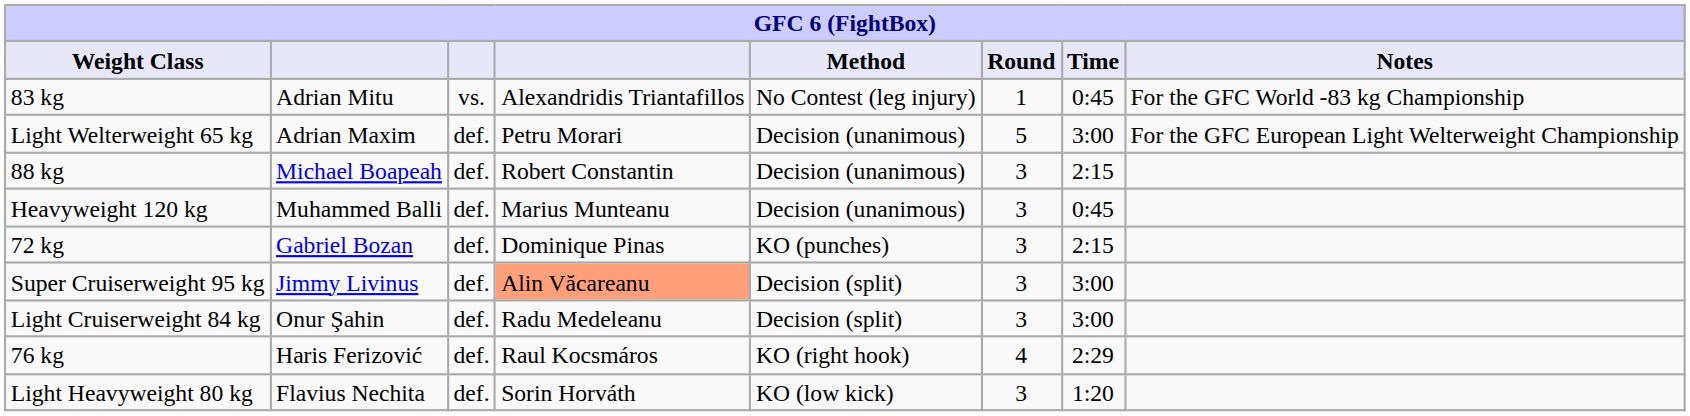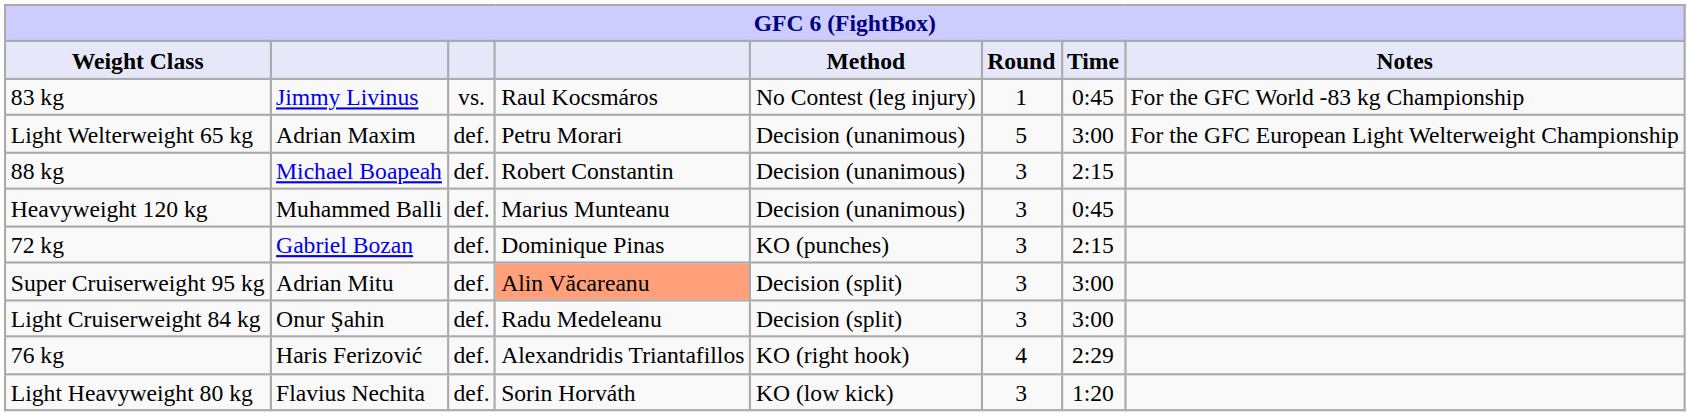83 kg | column 2: Adrian Mitu -> Jimmy Livinus
83 kg | column 4: Alexandridis Triantafillos -> Raul Kocsmáros
Super Cruiserweight 95 kg | column 2: Jimmy Livinus -> Adrian Mitu
76 kg | column 4: Raul Kocsmáros -> Alexandridis Triantafillos
